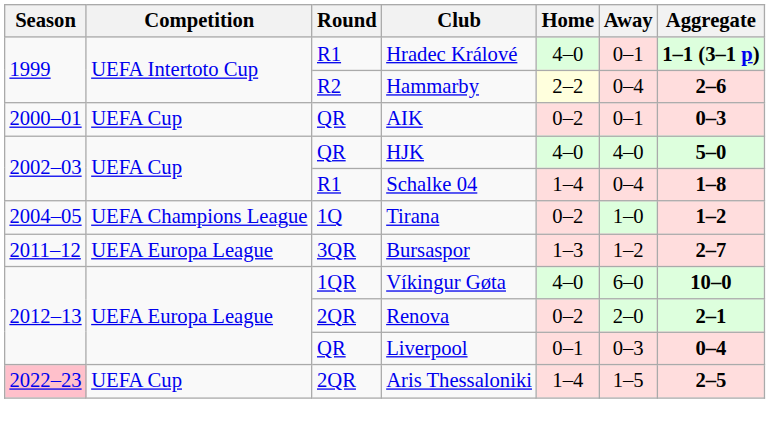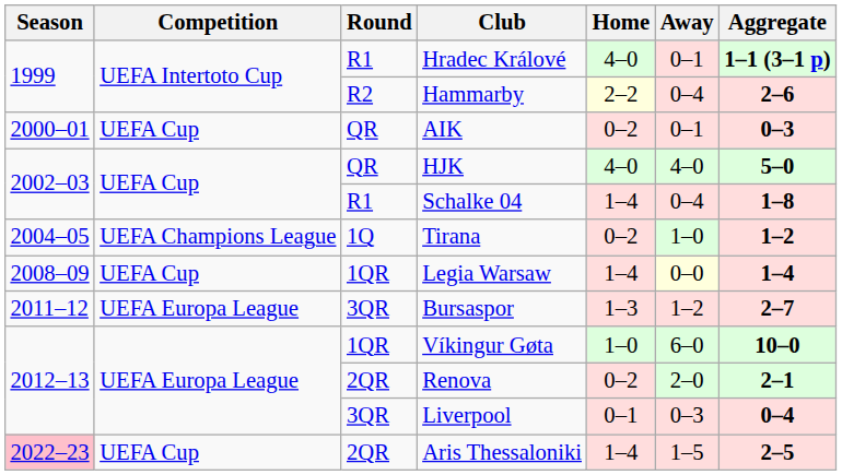+ row: 2008–09 | UEFA Cup | 1QR | Legia Warsaw | 1–4 | 0–0 | 1–4
Víkingur Gøta | Home: 4–0 -> 1–0
Liverpool | Round: QR -> 3QR
